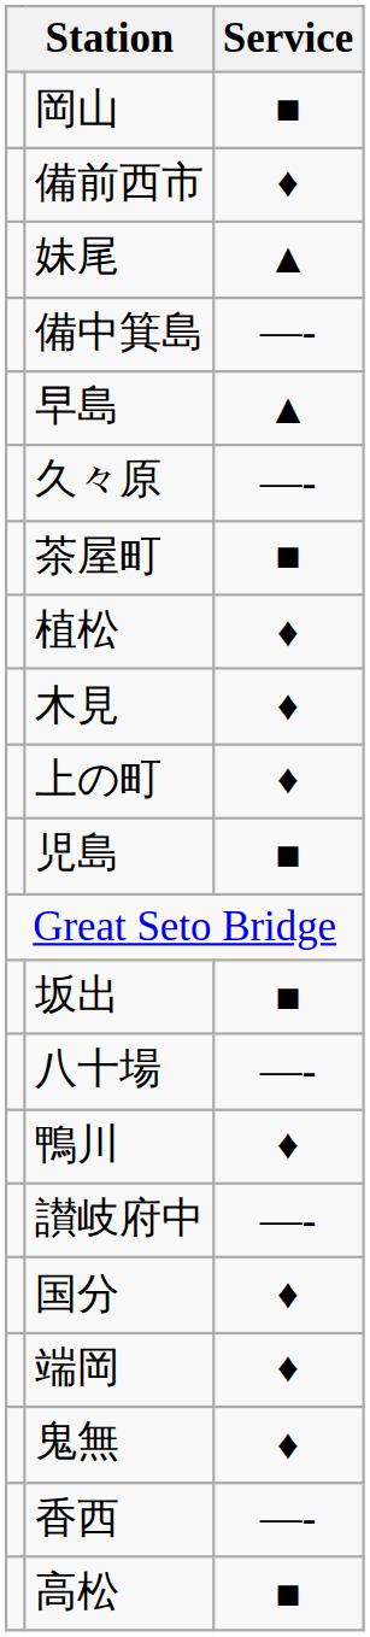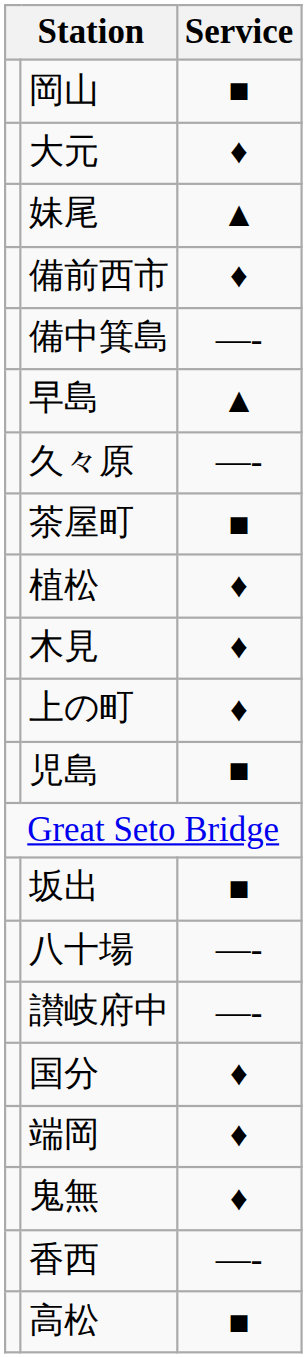+ row: 大元 | ♦
rows swapped: 備前西市 <-> 妹尾
- row: 鴨川 | ♦
